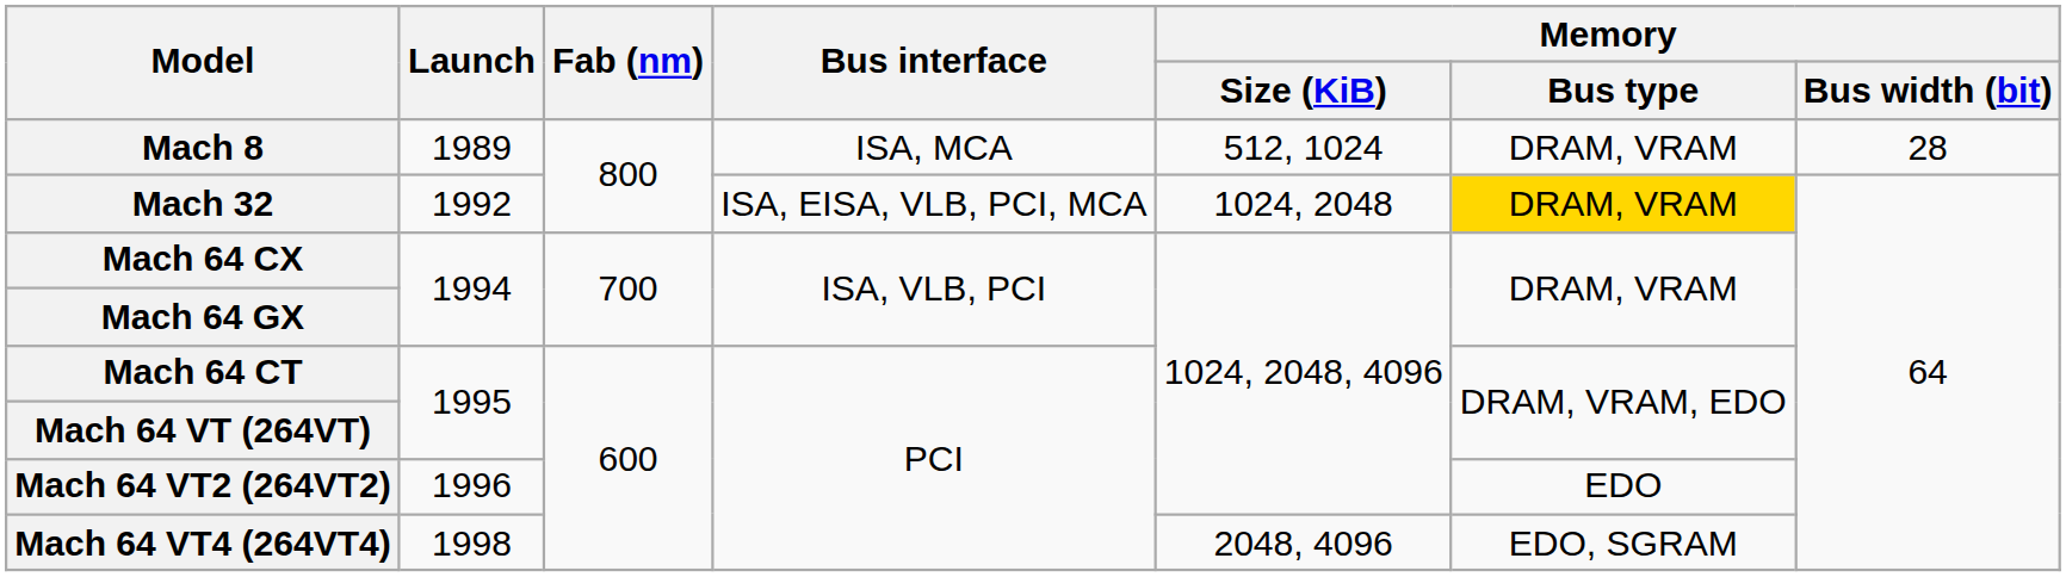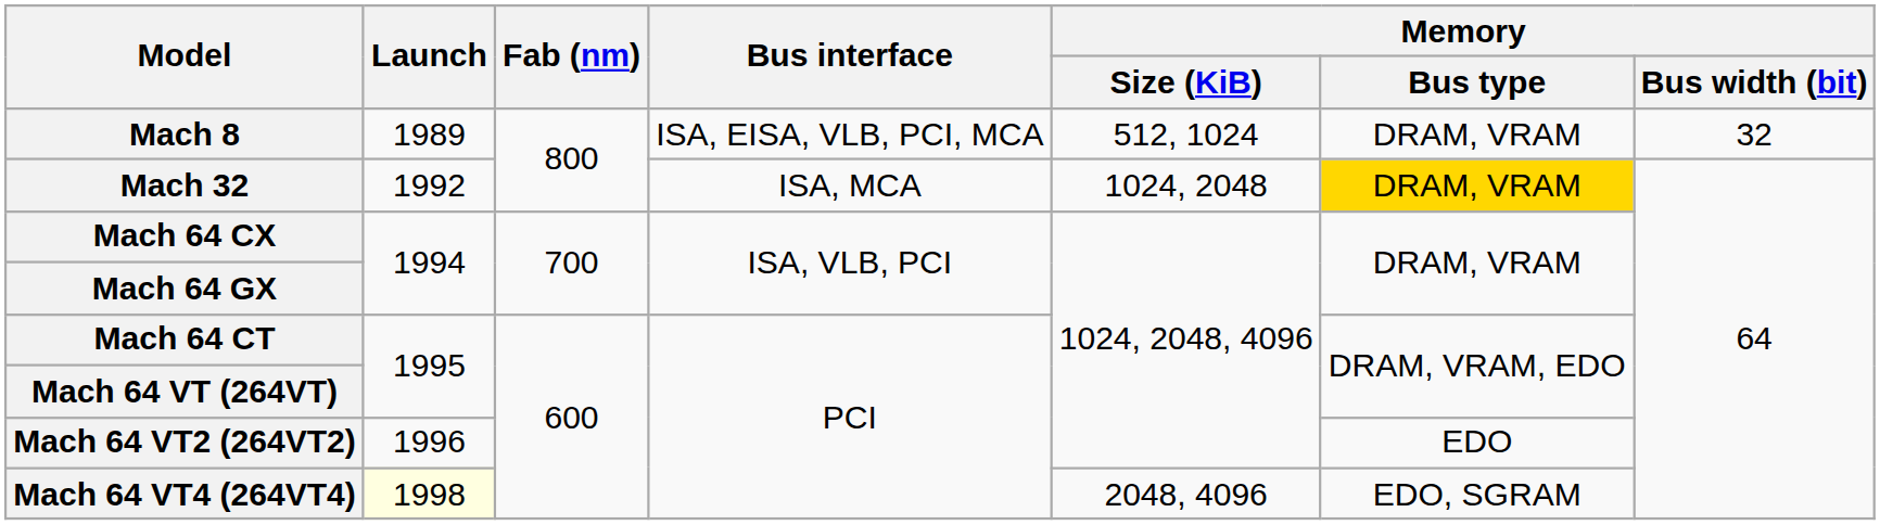Mach 8 | Bus interface: ISA, MCA -> ISA, EISA, VLB, PCI, MCA
Mach 8 | Memory / Bus width (bit): 28 -> 32
Mach 32 | Bus interface: ISA, EISA, VLB, PCI, MCA -> ISA, MCA
Mach 64 VT4 (264VT4) | Launch: no background -> lightyellow background
